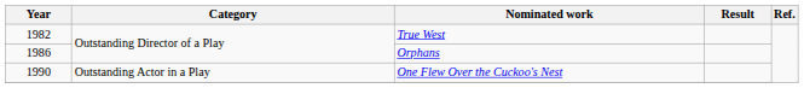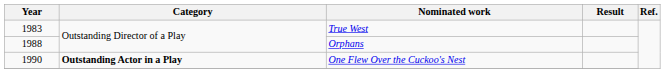True West | Year: 1982 -> 1983
Orphans | Year: 1986 -> 1988
One Flew Over the Cuckoo's Nest | Category: normal -> bold
